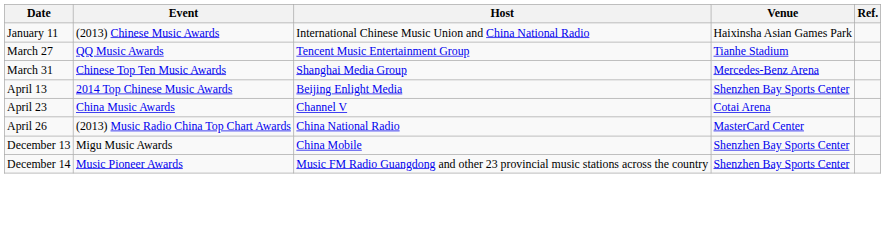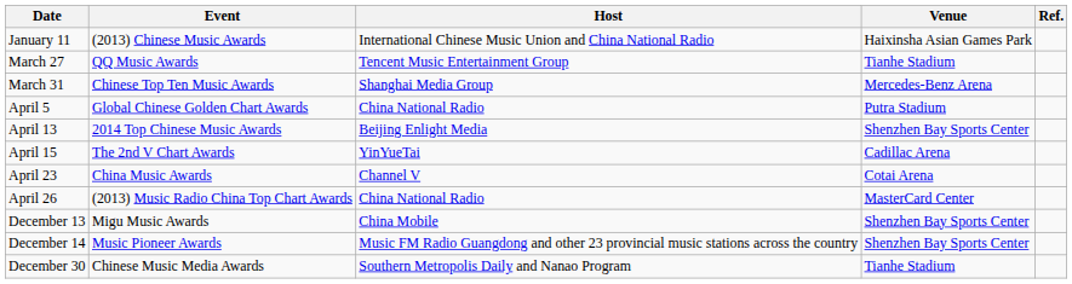+ row: April 5 | Global Chinese Golden Chart Awards | China National Radio | Putra Stadium
+ row: April 15 | The 2nd V Chart Awards | YinYueTai | Cadillac Arena
+ row: December 30 | Chinese Music Media Awards | Southern Metropolis Daily and Nanao Program | Tianhe Stadium
